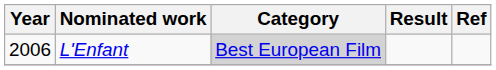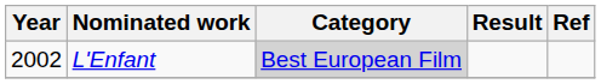L'Enfant | Year: 2006 -> 2002
